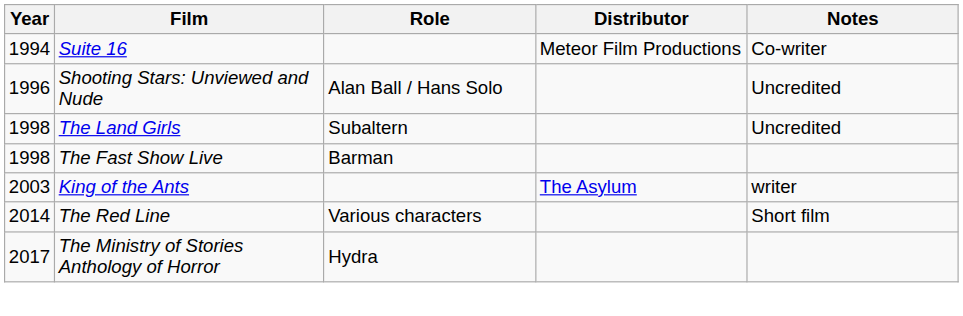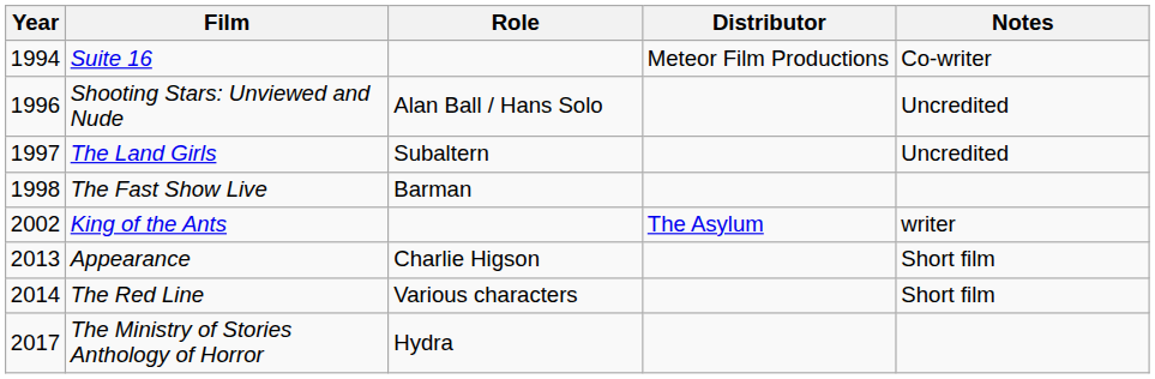The Land Girls | Year: 1998 -> 1997
King of the Ants | Year: 2003 -> 2002
+ row: 2013 | Appearance | Charlie Higson | Short film
